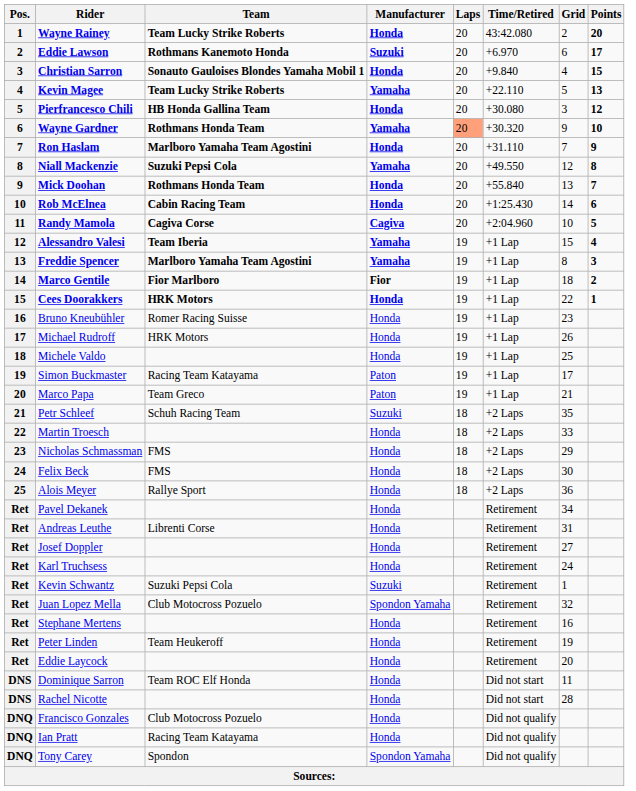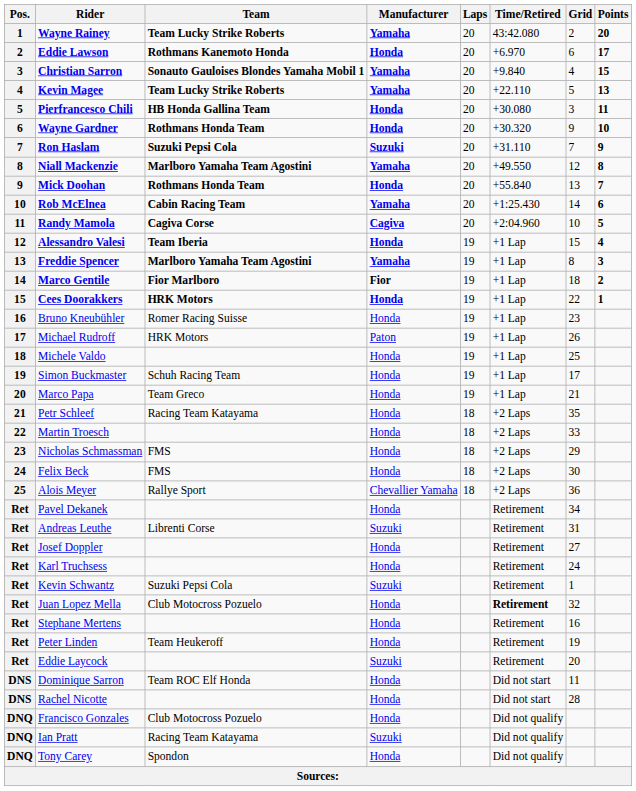Wayne Rainey | Manufacturer: Honda -> Yamaha
Eddie Lawson | Manufacturer: Suzuki -> Honda
Christian Sarron | Manufacturer: Honda -> Yamaha
Pierfrancesco Chili | Points: 12 -> 11
Wayne Gardner | Manufacturer: Yamaha -> Honda
Wayne Gardner | Laps: lightsalmon background -> no background
Ron Haslam | Team: Marlboro Yamaha Team Agostini -> Suzuki Pepsi Cola
Ron Haslam | Manufacturer: Honda -> Suzuki
Niall Mackenzie | Team: Suzuki Pepsi Cola -> Marlboro Yamaha Team Agostini
Rob McElnea | Manufacturer: Honda -> Yamaha
Alessandro Valesi | Manufacturer: Yamaha -> Honda
Michael Rudroff | Manufacturer: Honda -> Paton
Simon Buckmaster | Team: Racing Team Katayama -> Schuh Racing Team
Simon Buckmaster | Manufacturer: Paton -> Honda
Marco Papa | Manufacturer: Paton -> Honda
Petr Schleef | Team: Schuh Racing Team -> Racing Team Katayama
Petr Schleef | Manufacturer: Suzuki -> Honda
Alois Meyer | Manufacturer: Honda -> Chevallier Yamaha
Andreas Leuthe | Manufacturer: Honda -> Suzuki
Juan Lopez Mella | Manufacturer: Spondon Yamaha -> Honda
Juan Lopez Mella | Time/Retired: normal -> bold
Eddie Laycock | Manufacturer: Honda -> Suzuki
Ian Pratt | Manufacturer: Honda -> Suzuki
Tony Carey | Manufacturer: Spondon Yamaha -> Honda
